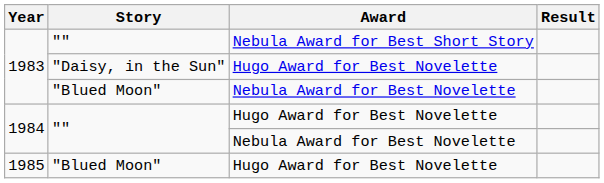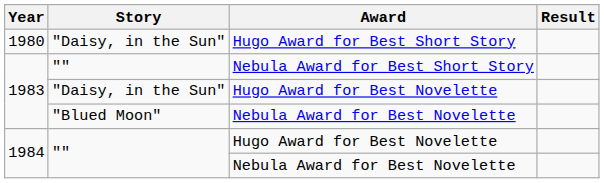+ row: 1980 | "Daisy, in the Sun" | Hugo Award for Best Short Story
- row: 1985 | "Blued Moon" | Hugo Award for Best Novelette
